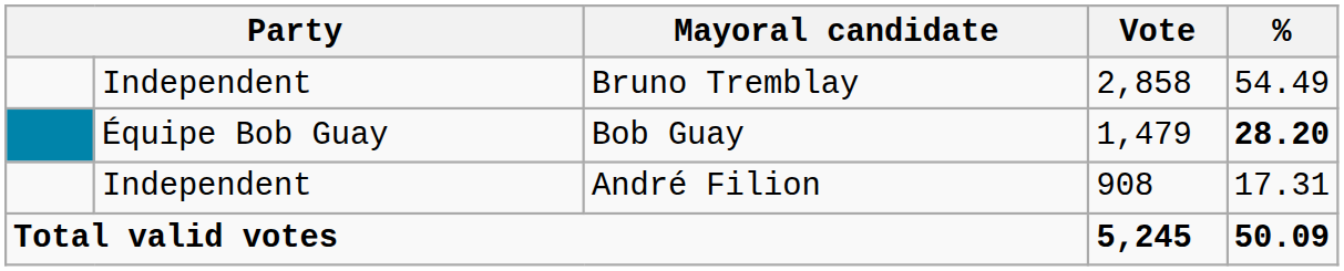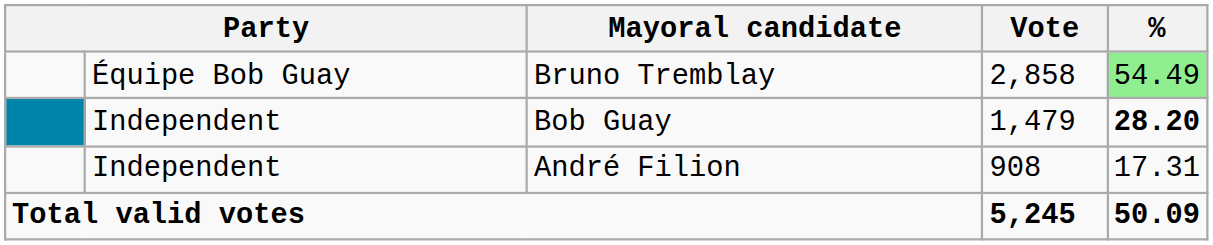Bruno Tremblay | column 2: Independent -> Équipe Bob Guay
Bruno Tremblay | %: no background -> lightgreen background
Bob Guay | column 2: Équipe Bob Guay -> Independent
